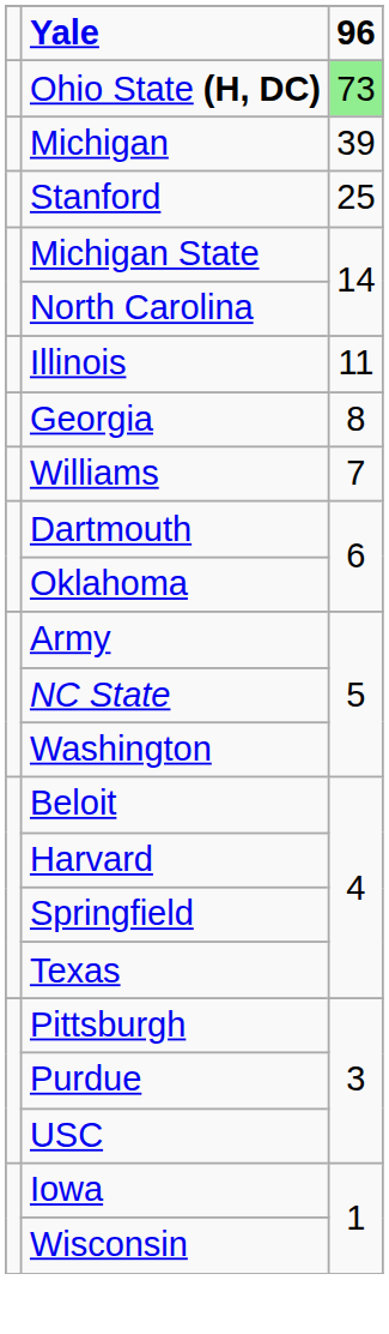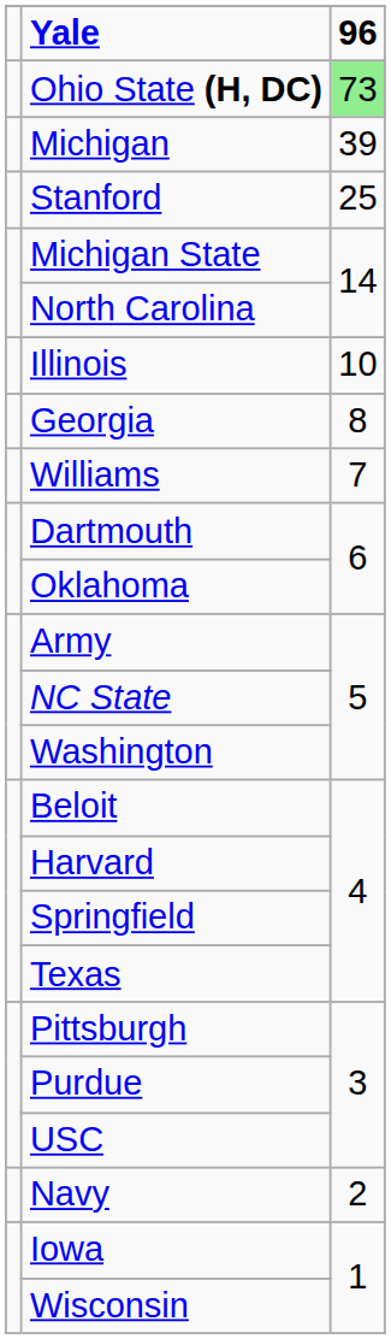Illinois | 96: 11 -> 10
+ row: Navy | 2
